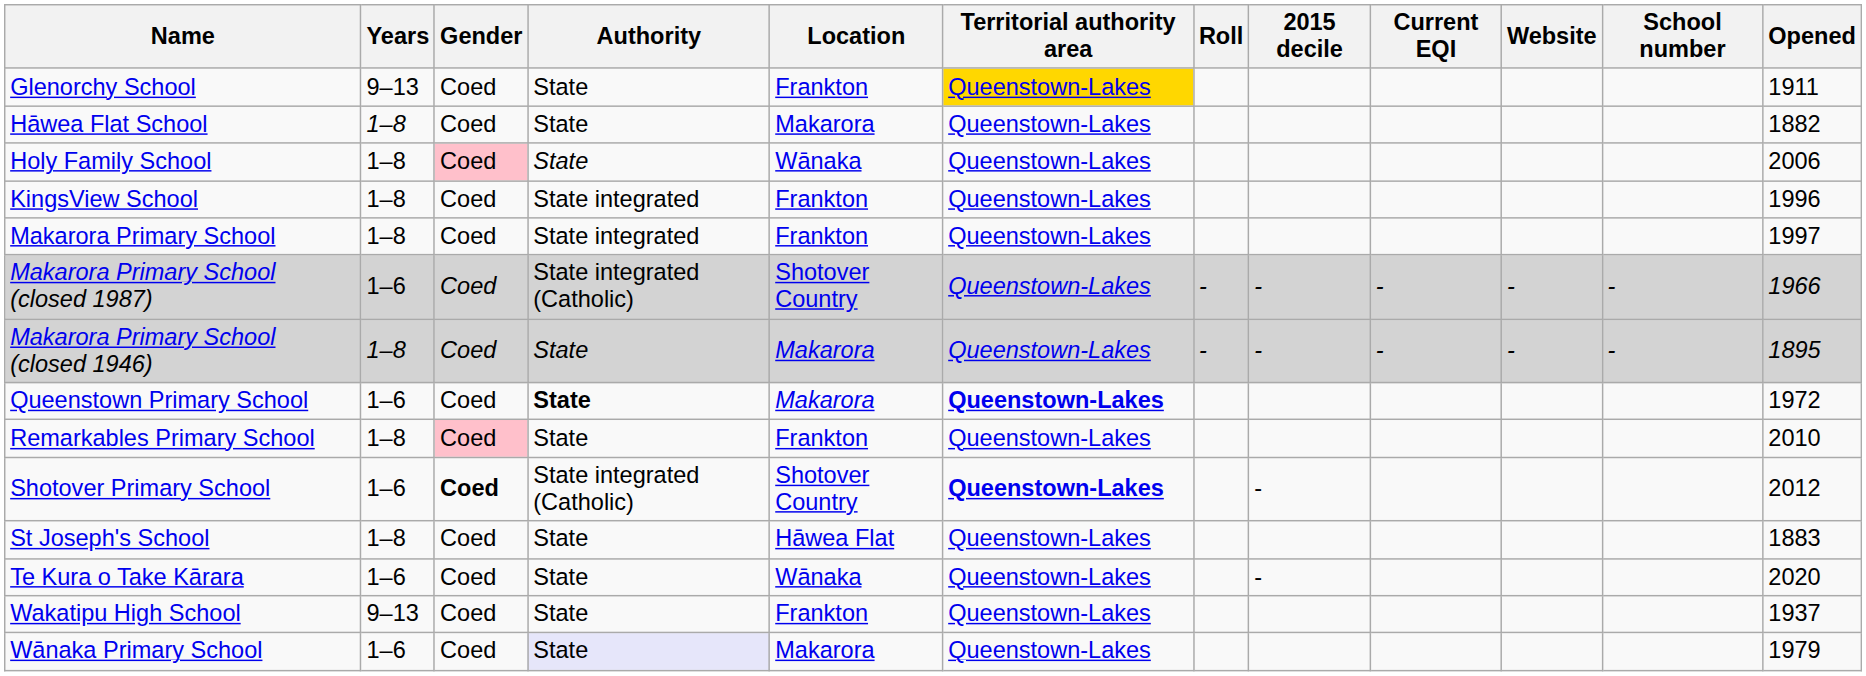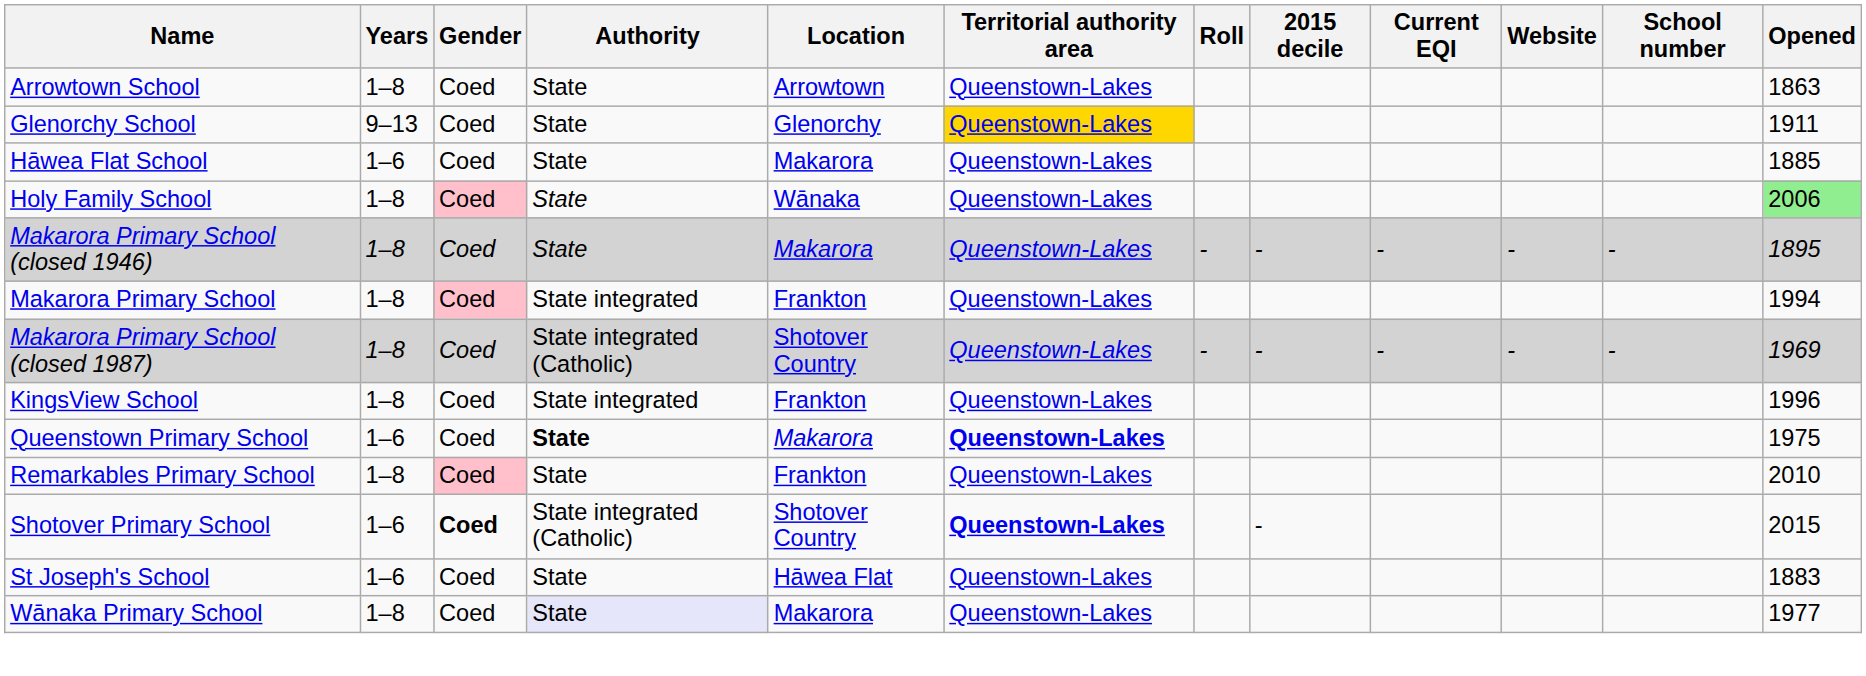+ row: Arrowtown School | 1–8 | Coed | State | Arrowtown | Queenstown-Lakes | 1863
Glenorchy School | Location: Frankton -> Glenorchy
Hāwea Flat School | Years: 1–8 -> 1–6
Hāwea Flat School | Opened: 1882 -> 1885
Holy Family School | Opened: no background -> lightgreen background
rows swapped: KingsView School <-> Makarora Primary School (closed 1946)
Makarora Primary School | Gender: no background -> pink background
Makarora Primary School | Opened: 1997 -> 1994
Makarora Primary School (closed 1987) | Years: 1–6 -> 1–8
Makarora Primary School (closed 1987) | Opened: 1966 -> 1969
Queenstown Primary School | Opened: 1972 -> 1975
Shotover Primary School | Opened: 2012 -> 2015
St Joseph's School | Years: 1–8 -> 1–6
- row: Te Kura o Take Kārara | 1–6 | Coed | State | Wānaka | Queenstown-Lakes | - | 2020
- row: Wakatipu High School | 9–13 | Coed | State | Frankton | Queenstown-Lakes | 1937
Wānaka Primary School | Years: 1–6 -> 1–8
Wānaka Primary School | Opened: 1979 -> 1977
